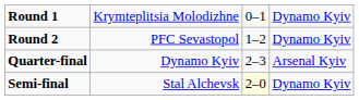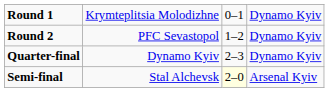Quarter-final | column 4: Arsenal Kyiv -> Dynamo Kyiv
Semi-final | column 4: Dynamo Kyiv -> Arsenal Kyiv
